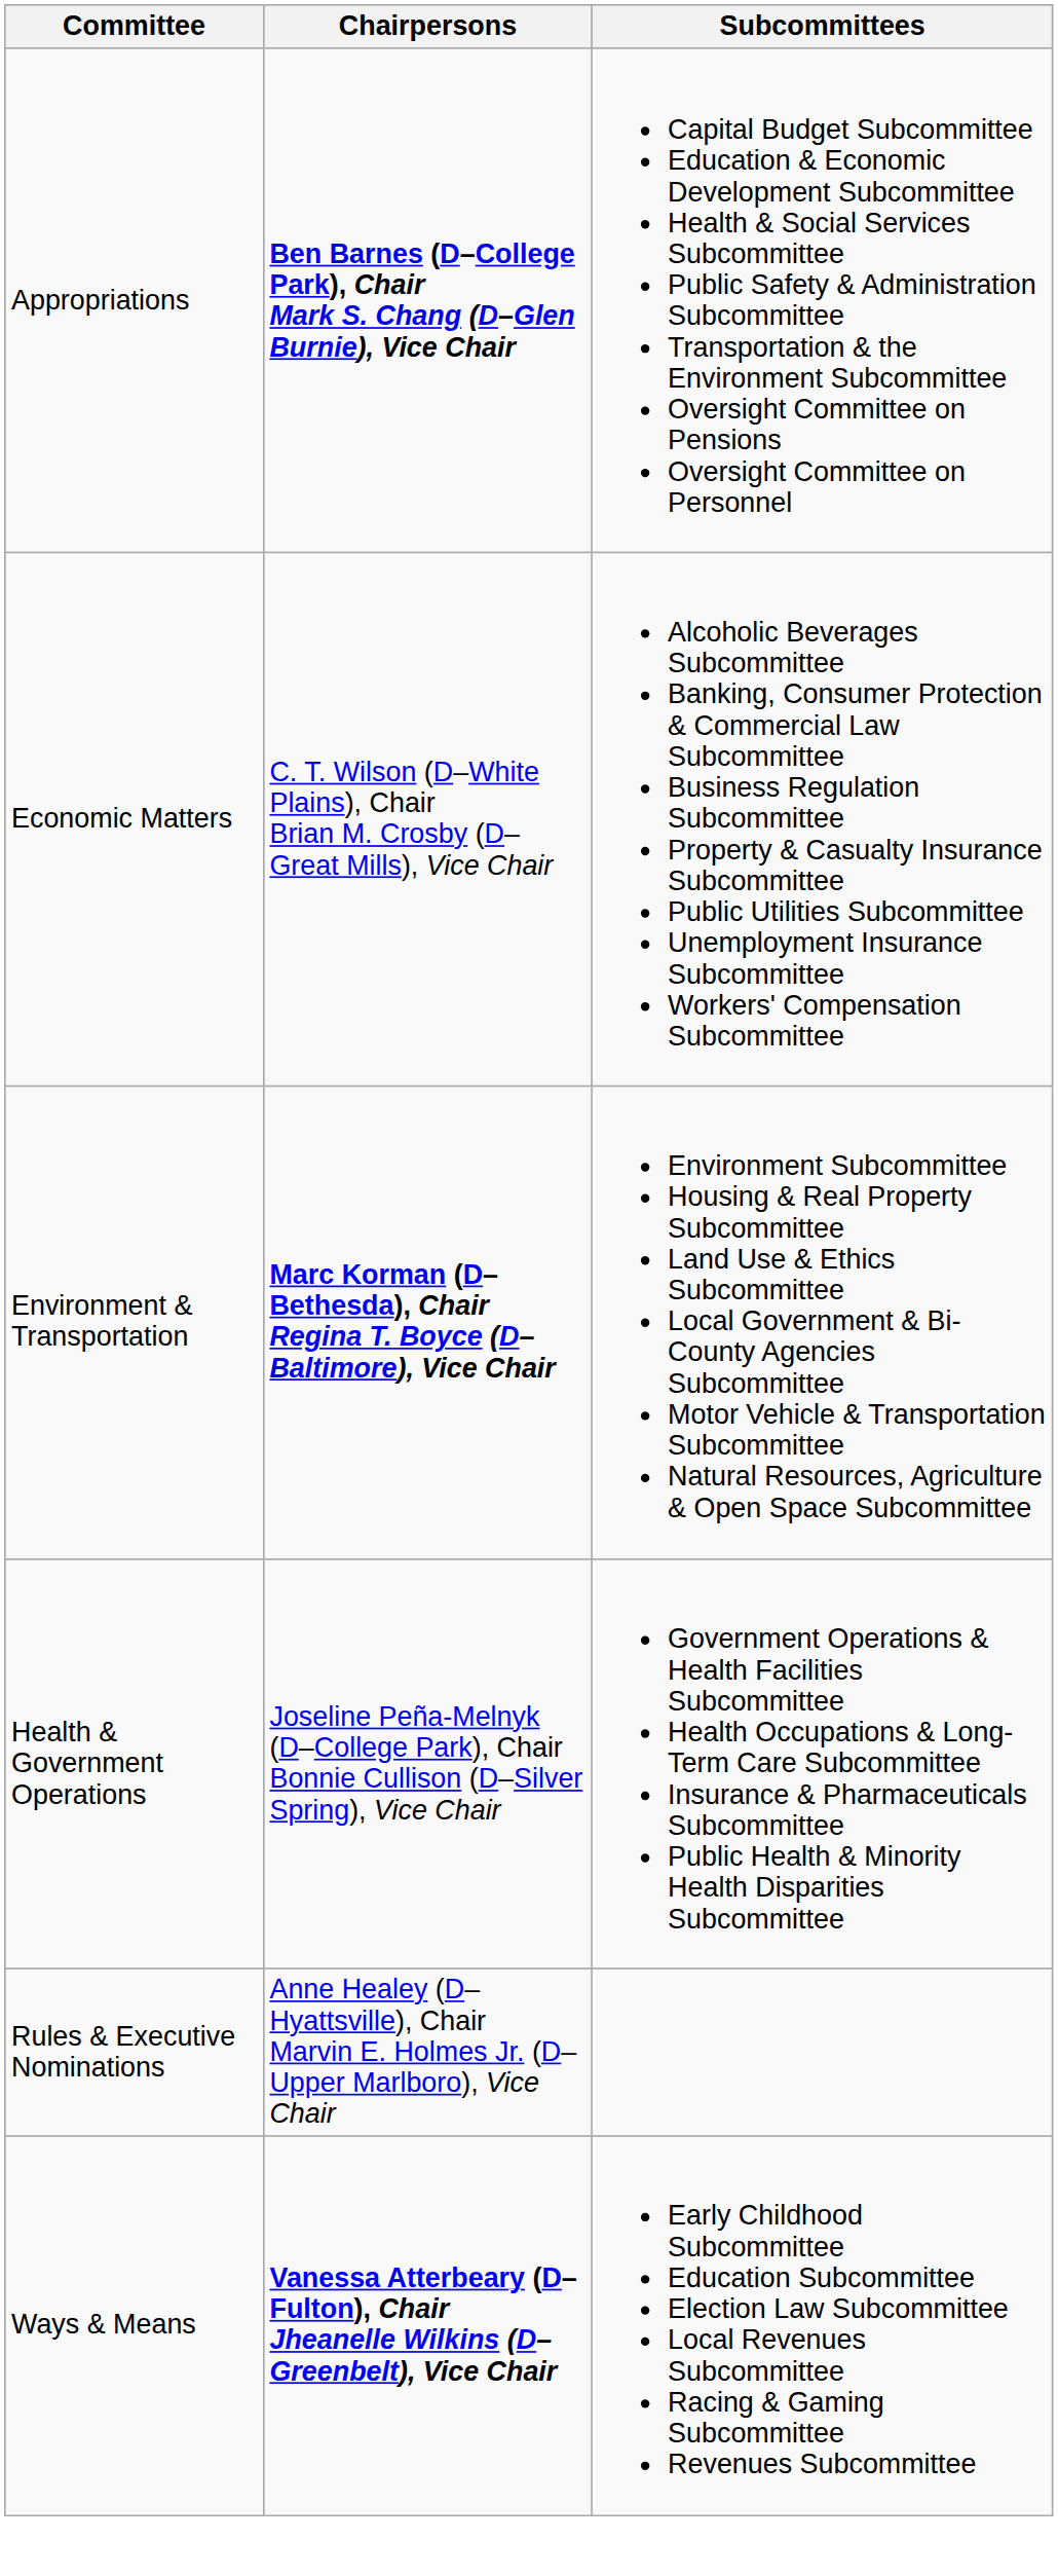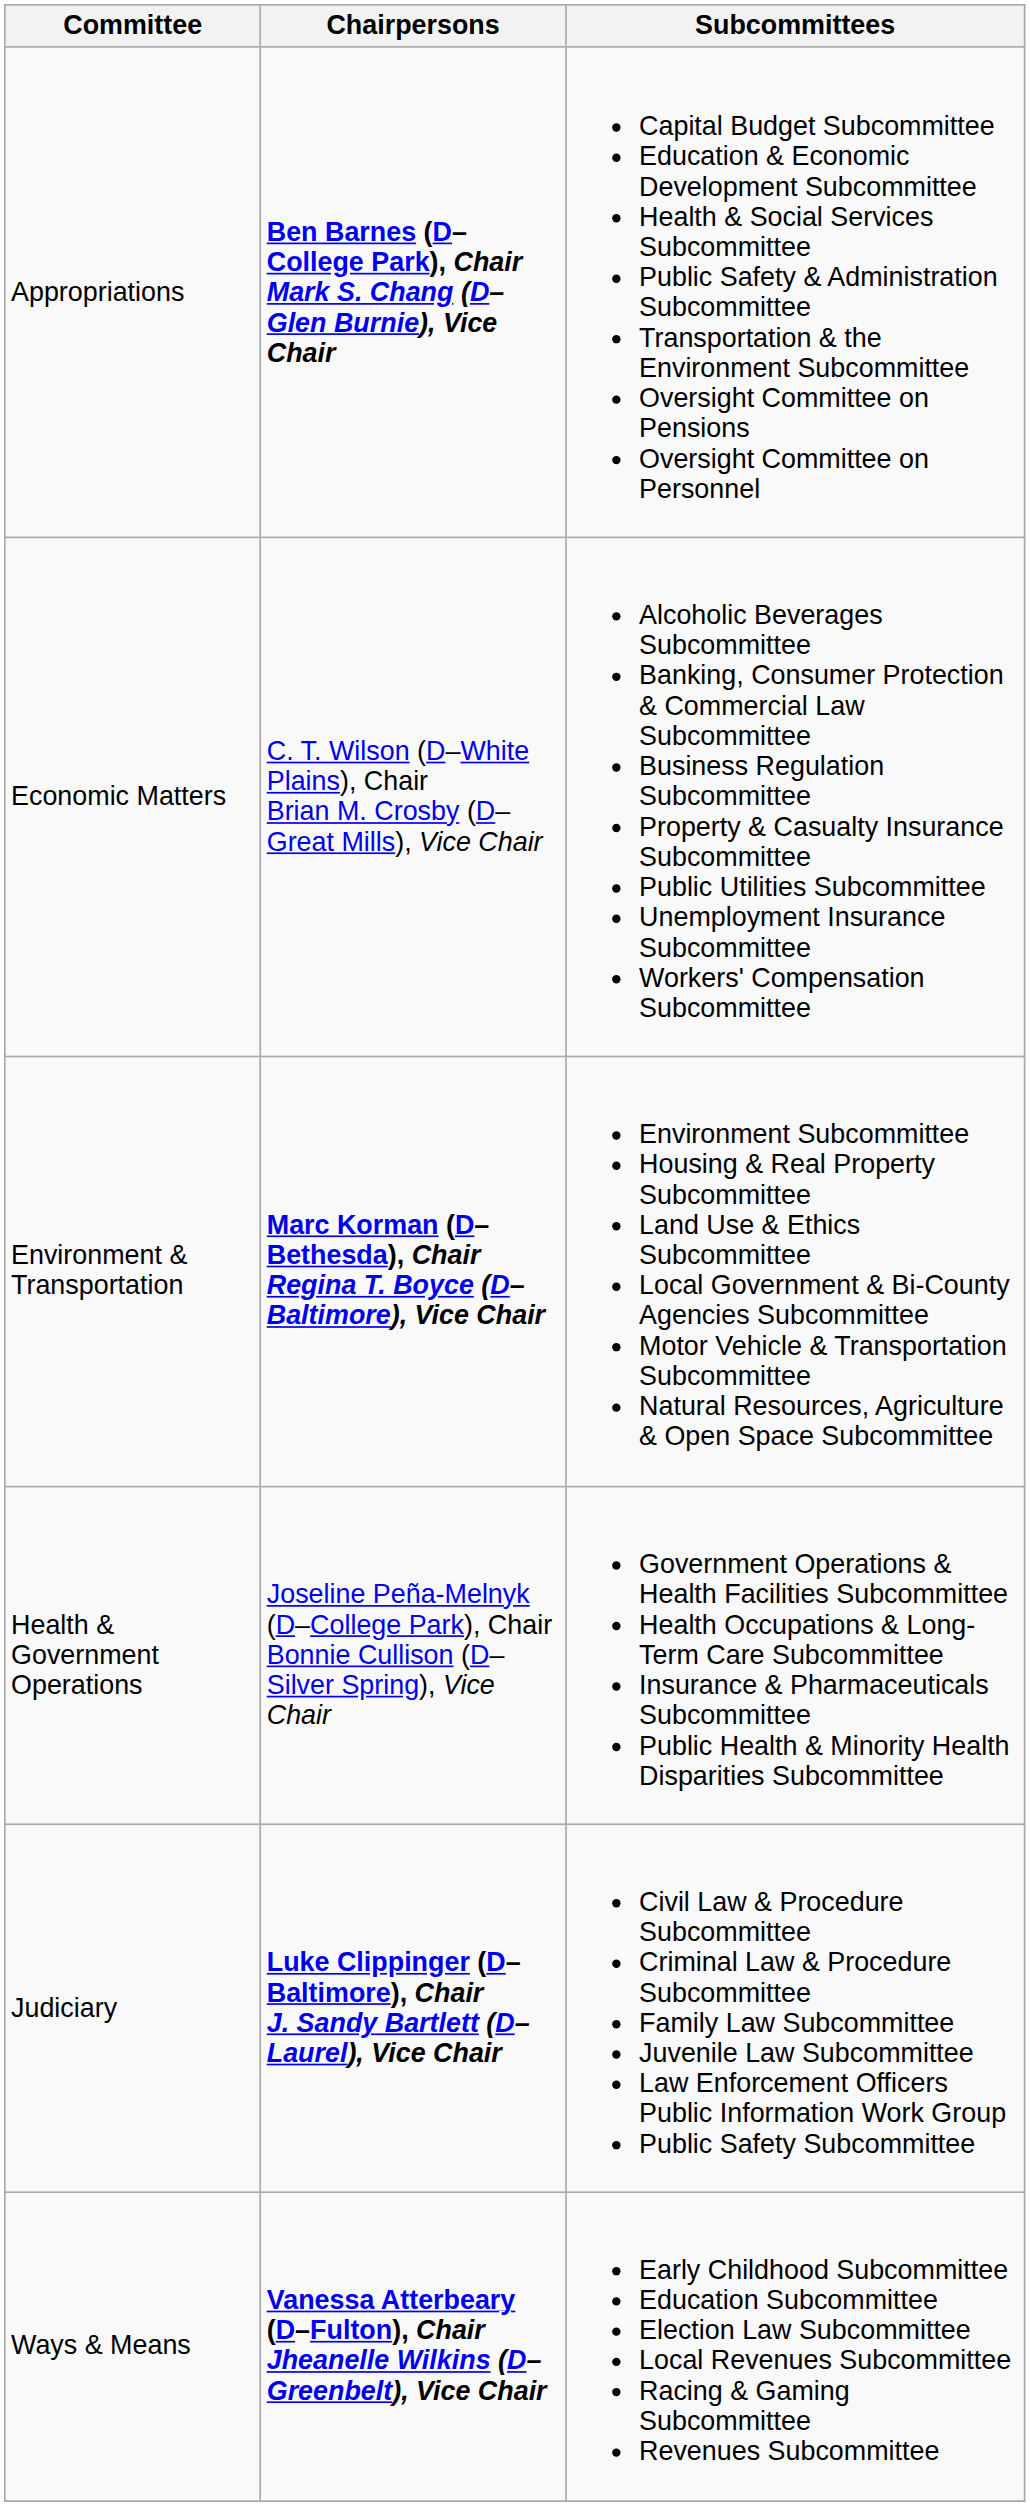+ row: Judiciary | Luke Clippinger (D–Baltimore), Chair J. Sandy Bartlett (D–Laurel), Vice Chair | Civil Law & Procedure Subcommittee Criminal Law & Procedure Subcommittee Family Law Subcommittee Juvenile Law Subcommittee Law Enforcement Officers Public Information Work Group Public Safety Subcommittee
- row: Rules & Executive Nominations | Anne Healey (D–Hyattsville), Chair Marvin E. Holmes Jr. (D–Upper Marlboro), Vice Chair
